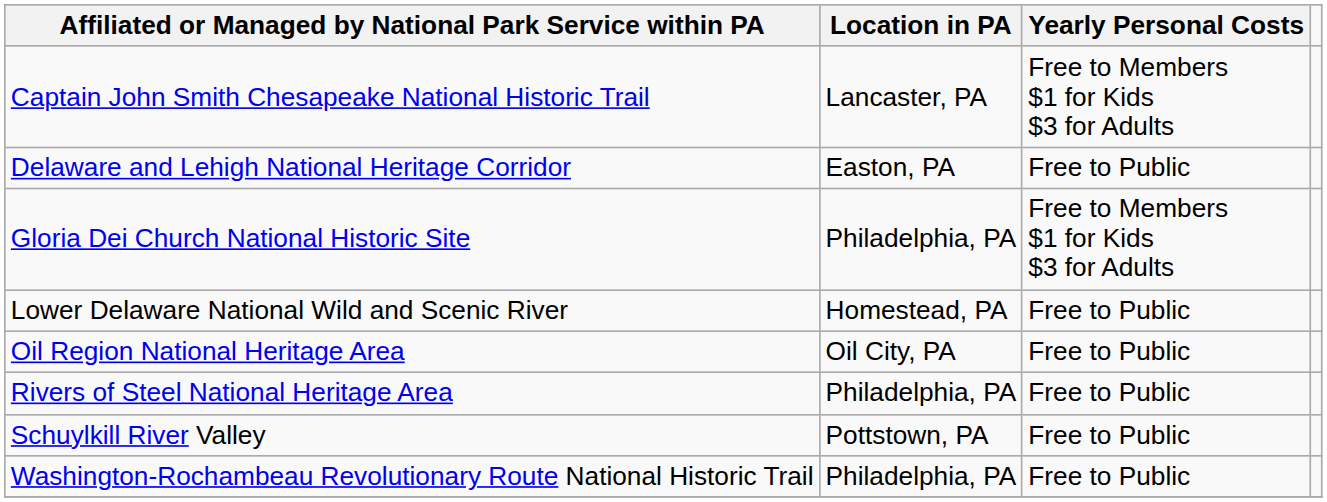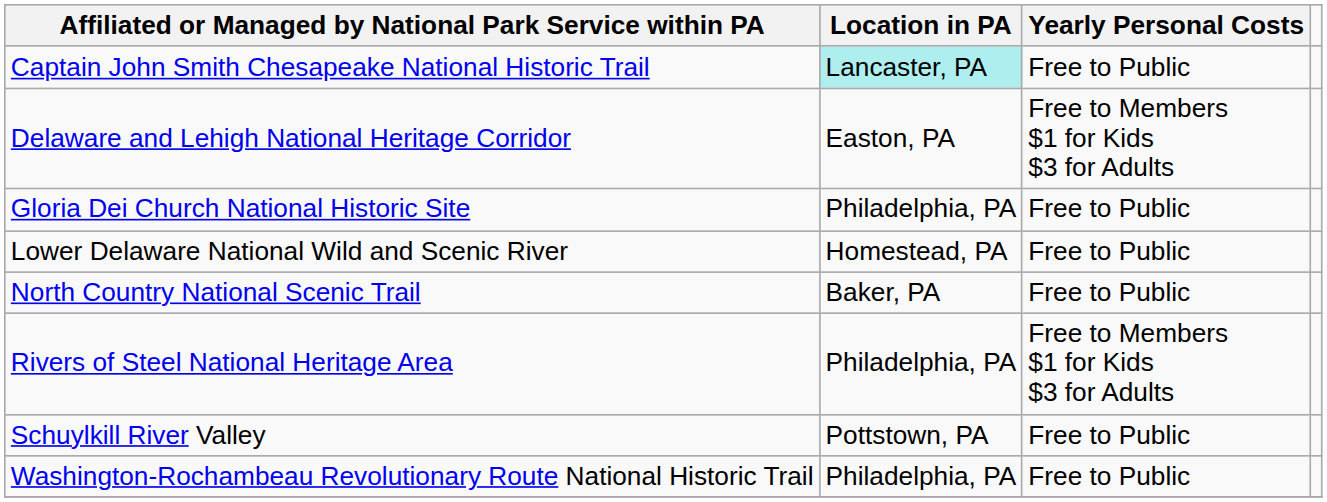Captain John Smith Chesapeake National Historic Trail | Location in PA: no background -> paleturquoise background
Captain John Smith Chesapeake National Historic Trail | Yearly Personal Costs: Free to Members $1 for Kids $3 for Adults -> Free to Public
Delaware and Lehigh National Heritage Corridor | Yearly Personal Costs: Free to Public -> Free to Members $1 for Kids $3 for Adults
Gloria Dei Church National Historic Site | Yearly Personal Costs: Free to Members $1 for Kids $3 for Adults -> Free to Public
+ row: North Country National Scenic Trail | Baker, PA | Free to Public
- row: Oil Region National Heritage Area | Oil City, PA | Free to Public
Rivers of Steel National Heritage Area | Yearly Personal Costs: Free to Public -> Free to Members $1 for Kids $3 for Adults
